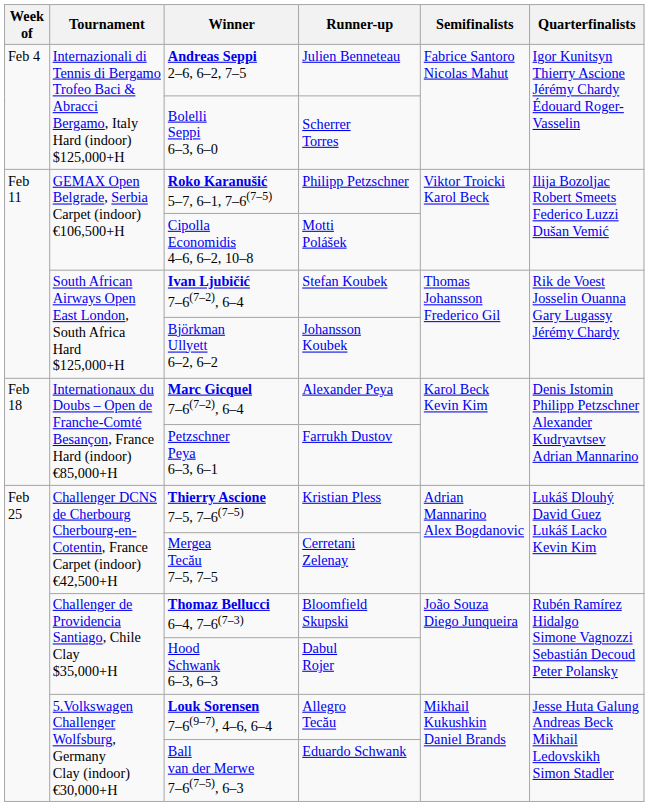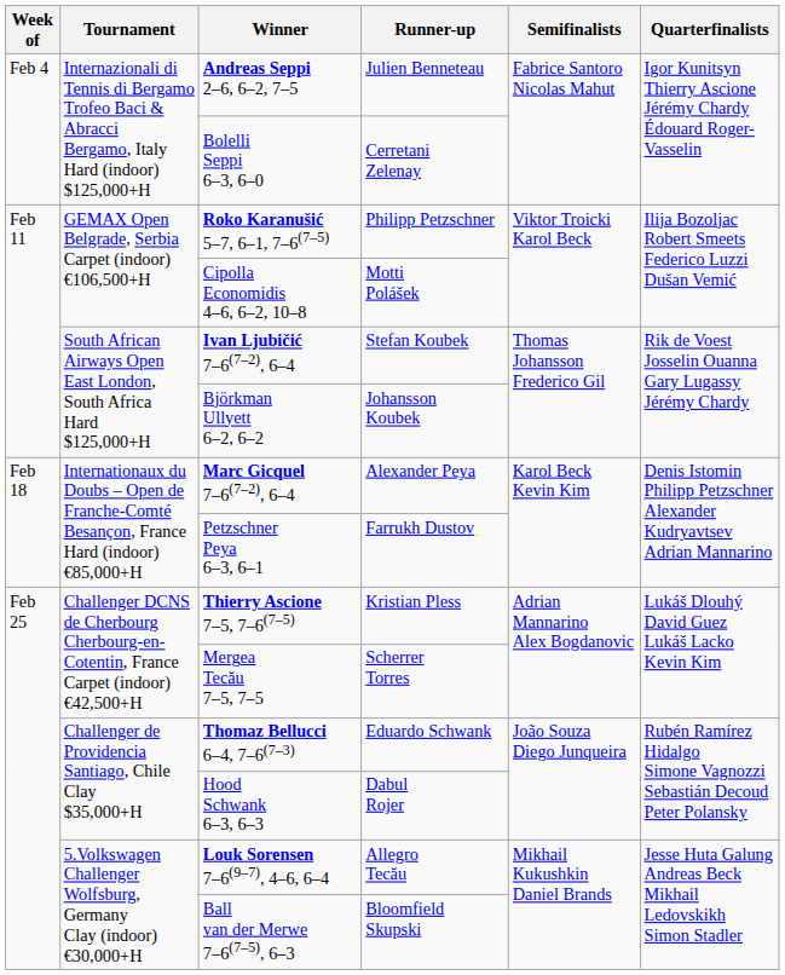Bolelli Seppi 6–3, 6–0 | Runner-up: Scherrer Torres -> Cerretani Zelenay
Mergea Tecău 7–5, 7–5 | Runner-up: Cerretani Zelenay -> Scherrer Torres
Thomaz Bellucci 6–4, 7–6(7–3) | Runner-up: Bloomfield Skupski -> Eduardo Schwank
Ball van der Merwe 7–6(7–5), 6–3 | Runner-up: Eduardo Schwank -> Bloomfield Skupski
